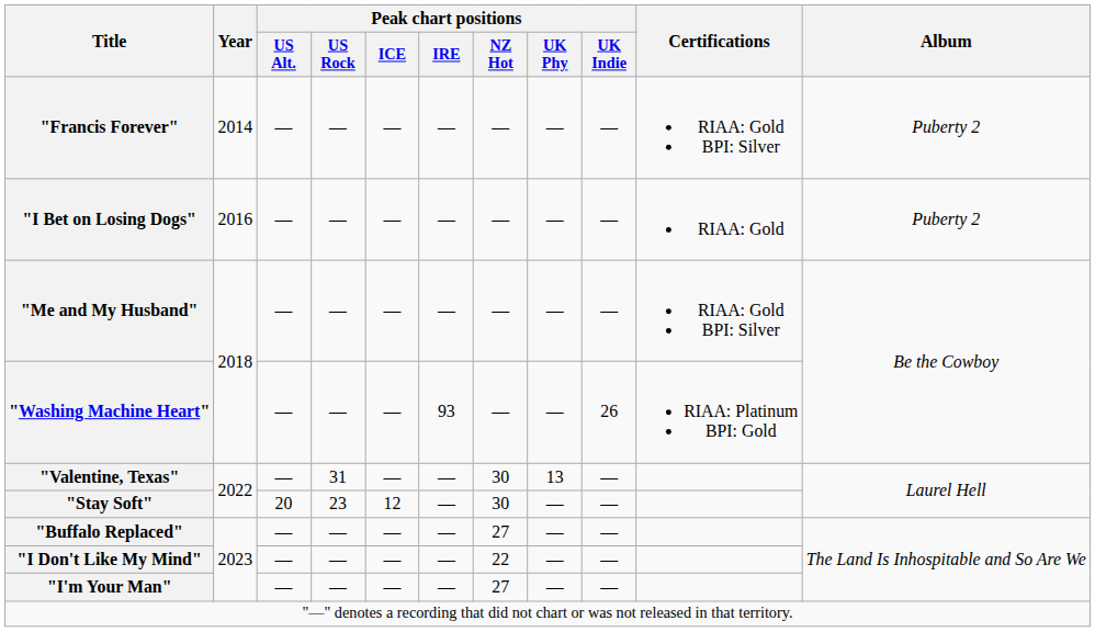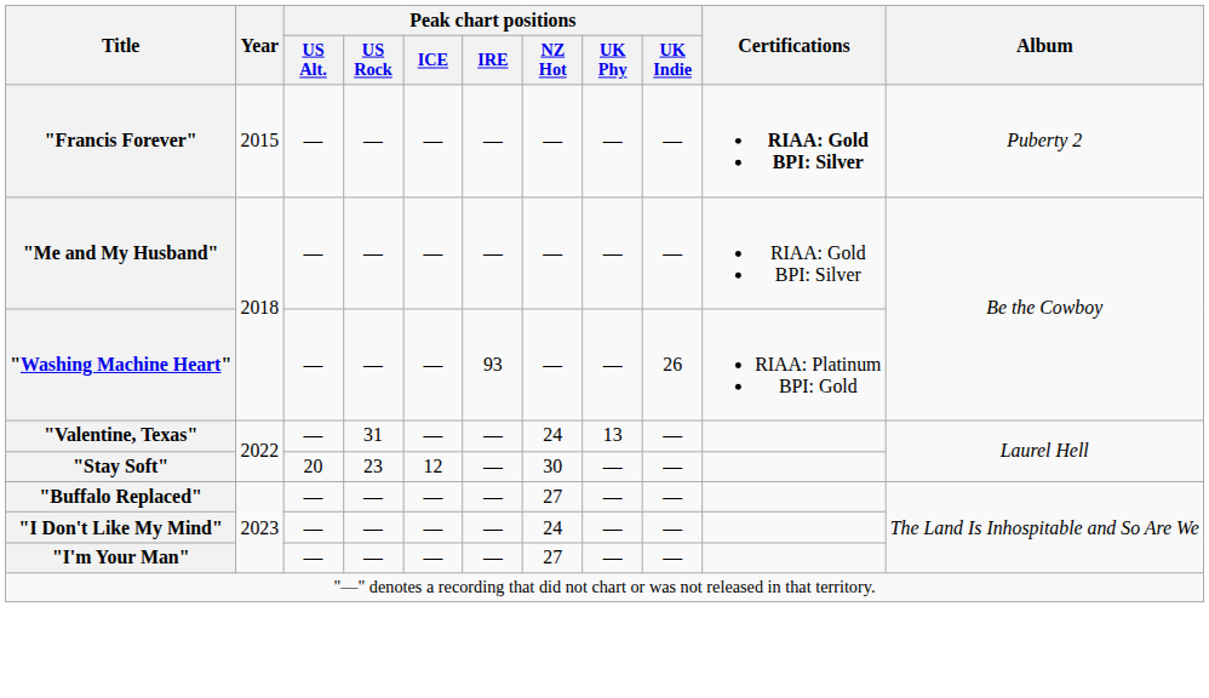"Francis Forever" | Year: 2014 -> 2015
"Francis Forever" | Certifications: normal -> bold
- row: "I Bet on Losing Dogs" | 2016 | — | — | — | — | — | — | — | RIAA: Gold | Puberty 2
"Valentine, Texas" | Peak chart positions / NZ Hot: 30 -> 24
"I Don't Like My Mind" | Peak chart positions / NZ Hot: 22 -> 24
